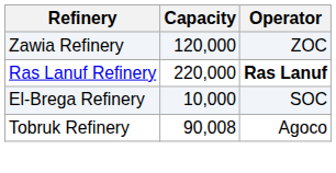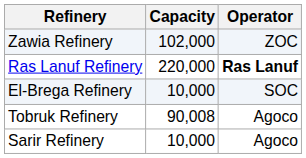Zawia Refinery | Capacity: 120,000 -> 102,000
+ row: Sarir Refinery | 10,000 | Agoco
